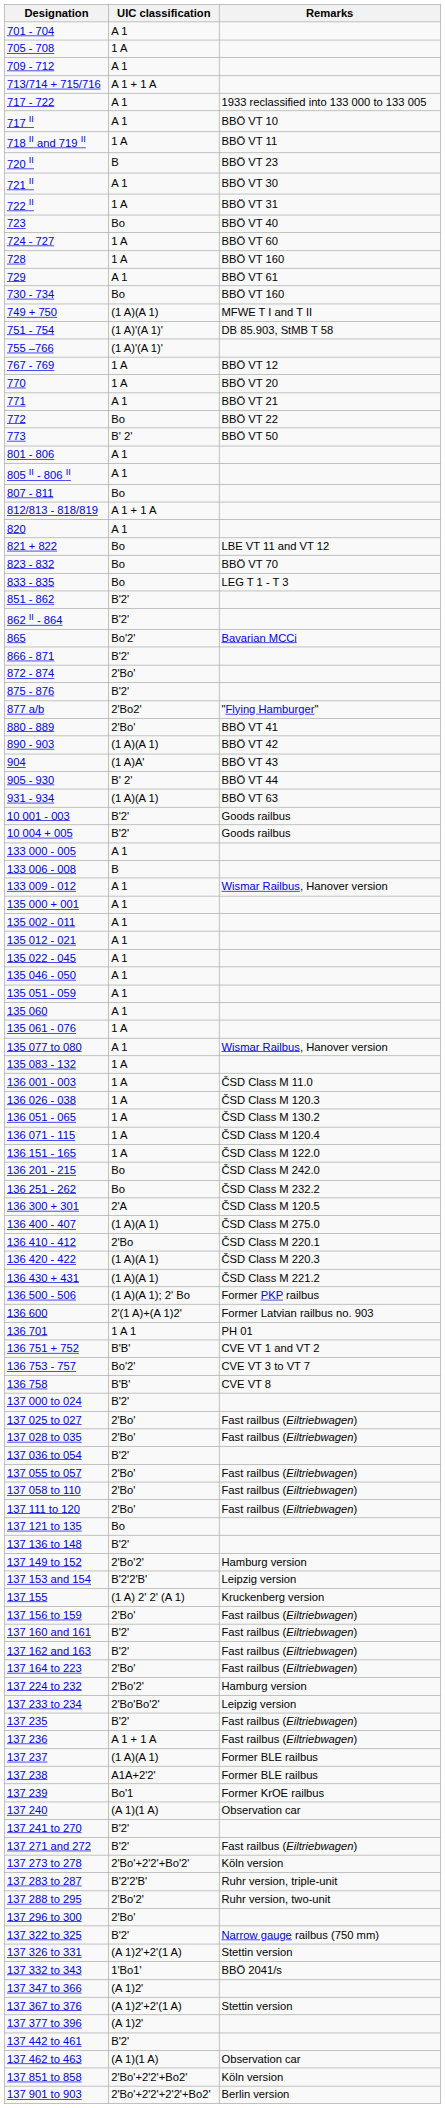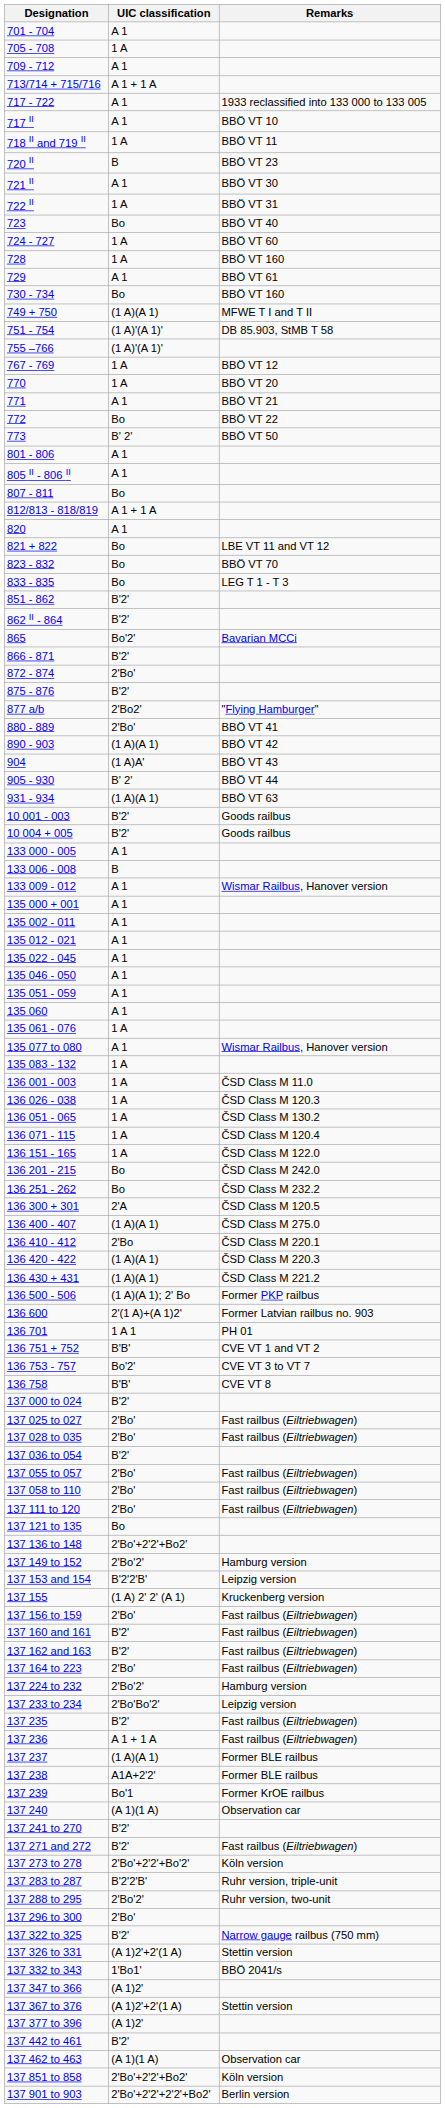137 136 to 148 | UIC classification: B'2' -> 2'Bo'+2'2'+Bo2'
